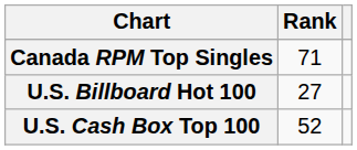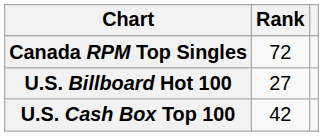Canada RPM Top Singles | Rank: 71 -> 72
U.S. Cash Box Top 100 | Rank: 52 -> 42
